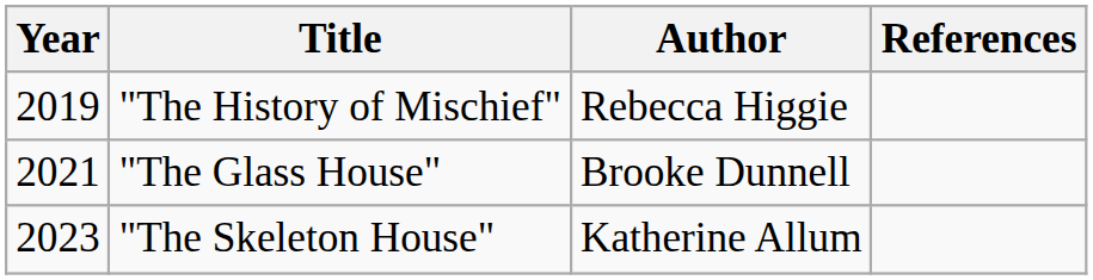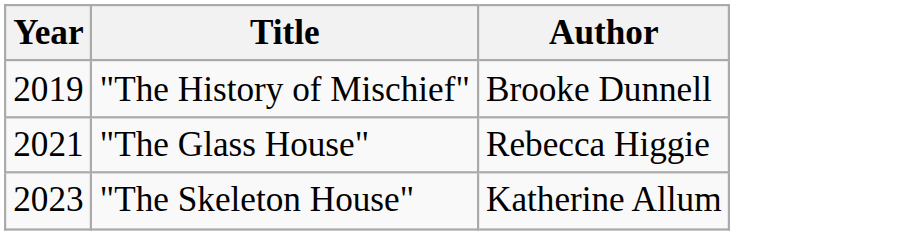- column: References
"The History of Mischief" | Author: Rebecca Higgie -> Brooke Dunnell
"The Glass House" | Author: Brooke Dunnell -> Rebecca Higgie
